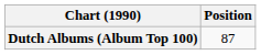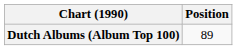Dutch Albums (Album Top 100) | Position: 87 -> 89
